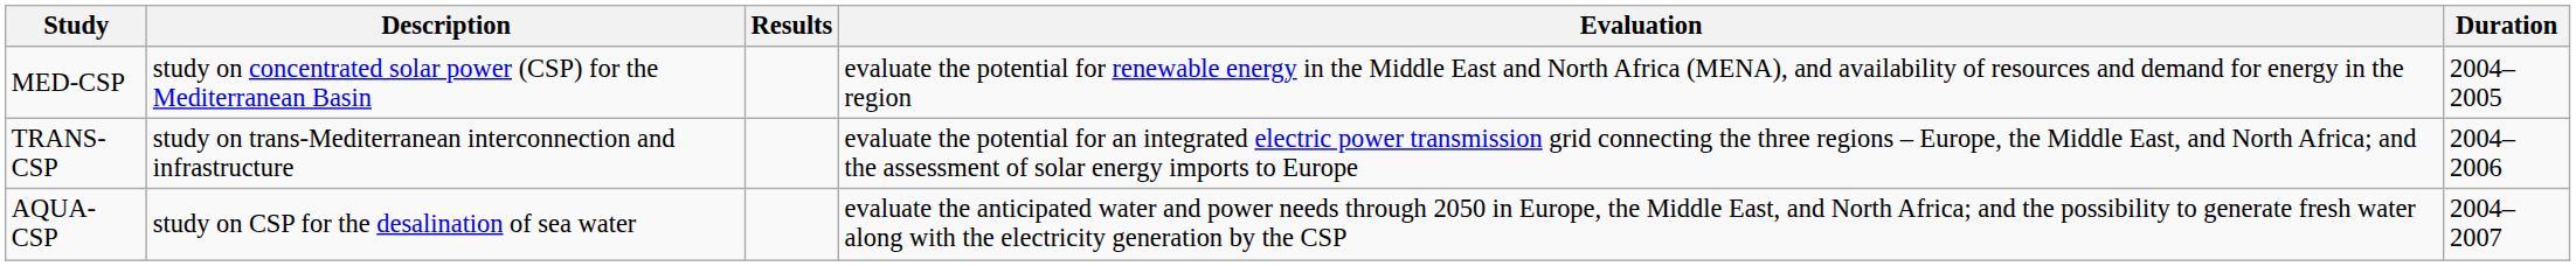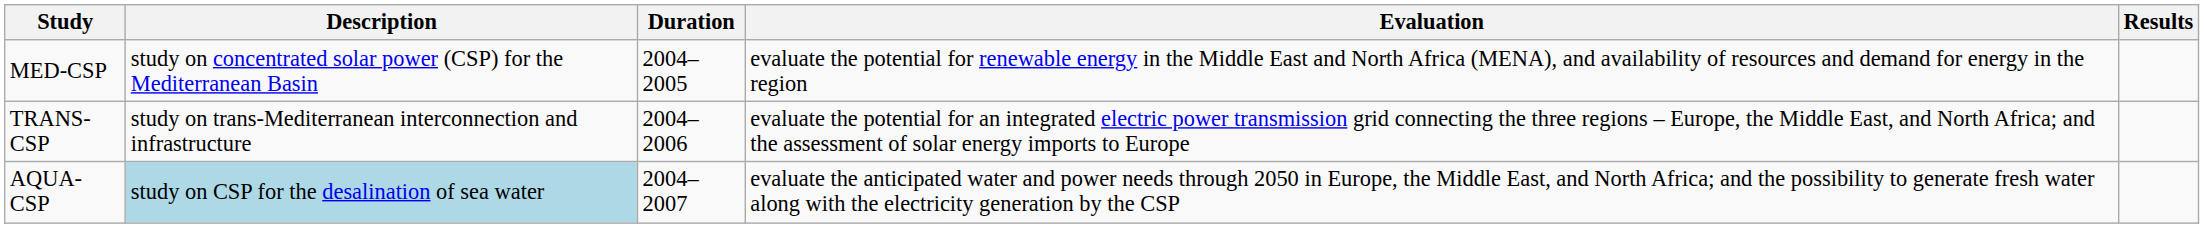columns swapped: Duration <-> Results
AQUA-CSP | Description: no background -> lightblue background
